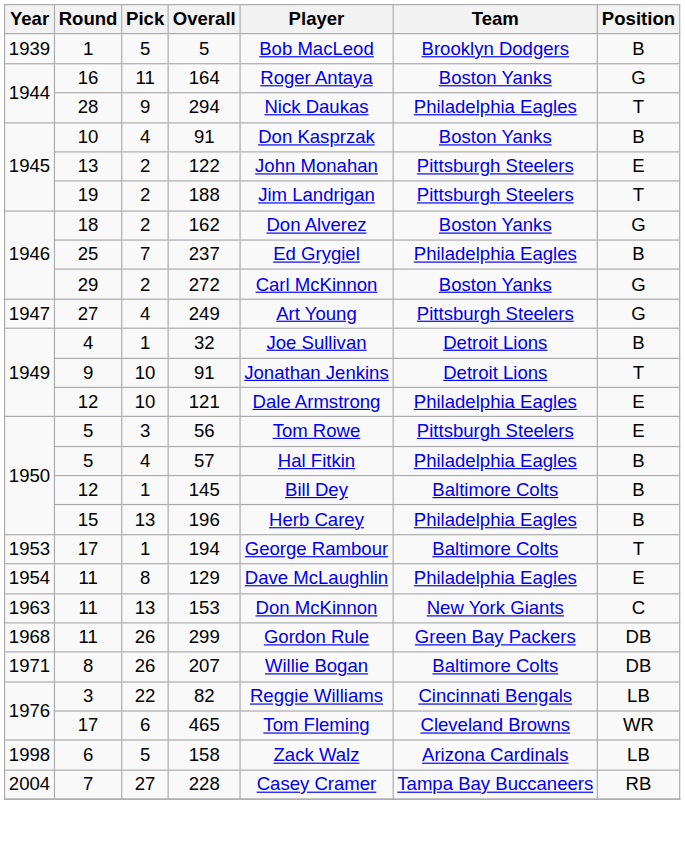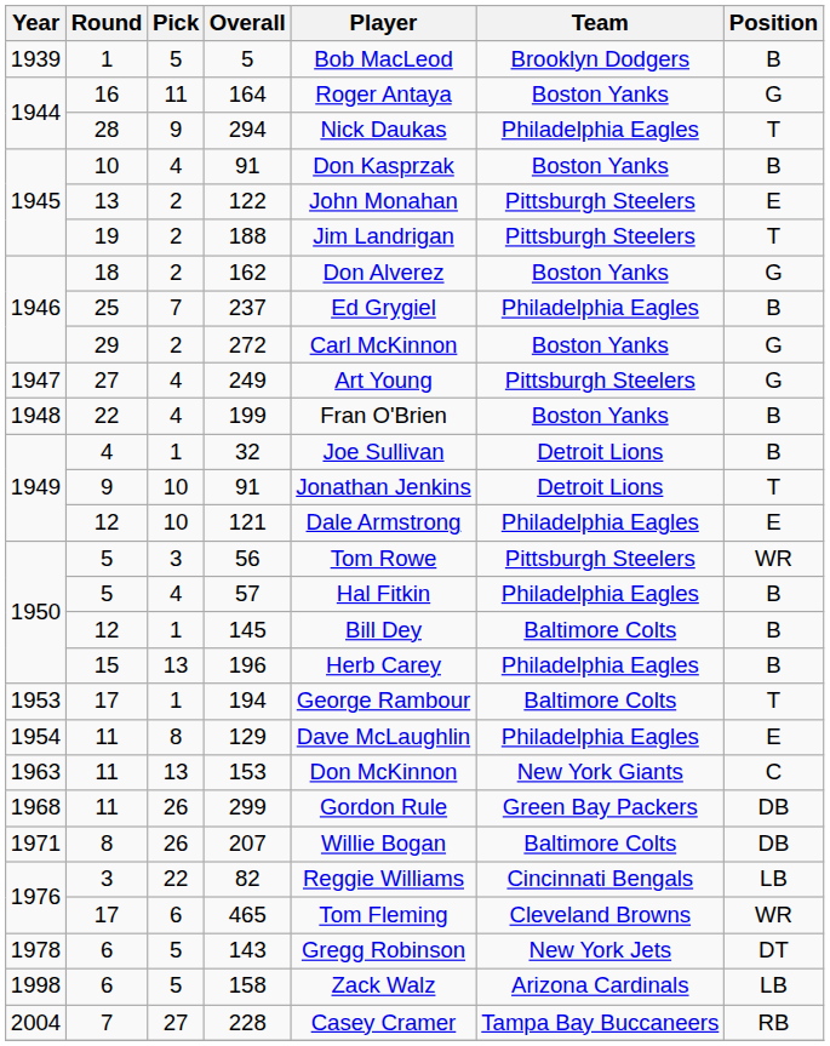+ row: 1948 | 22 | 4 | 199 | Fran O'Brien | Boston Yanks | B
56 | Position: E -> WR
+ row: 1978 | 6 | 5 | 143 | Gregg Robinson | New York Jets | DT
